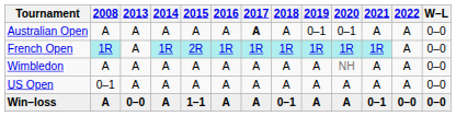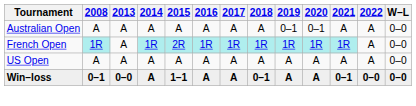Australian Open | 2017: bold -> normal
- row: Wimbledon | A | A | A | A | A | A | A | A | NH | A | A | 0–0
US Open | 2008: 0–1 -> A
Win–loss | 2008: A -> 0–1
